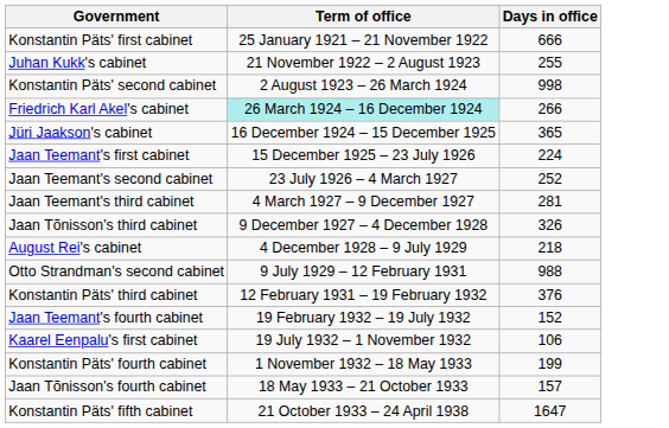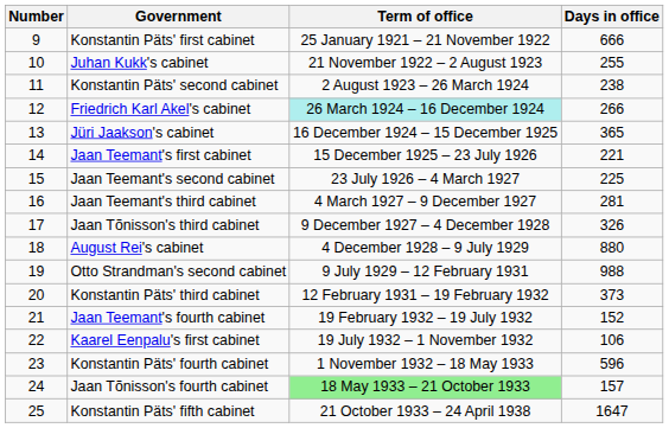+ column: Number | 9 | 10 | 11 | 12 | 13 | 14 | 15 | 16 | 17 | 18 | 19 | 20 | 21 | 22 | 23 | 24 | 25
Konstantin Päts' second cabinet | Days in office: 998 -> 238
Jaan Teemant's first cabinet | Days in office: 224 -> 221
Jaan Teemant's second cabinet | Days in office: 252 -> 225
August Rei's cabinet | Days in office: 218 -> 880
Konstantin Päts' third cabinet | Days in office: 376 -> 373
Konstantin Päts' fourth cabinet | Days in office: 199 -> 596
Jaan Tõnisson's fourth cabinet | Term of office: no background -> lightgreen background
